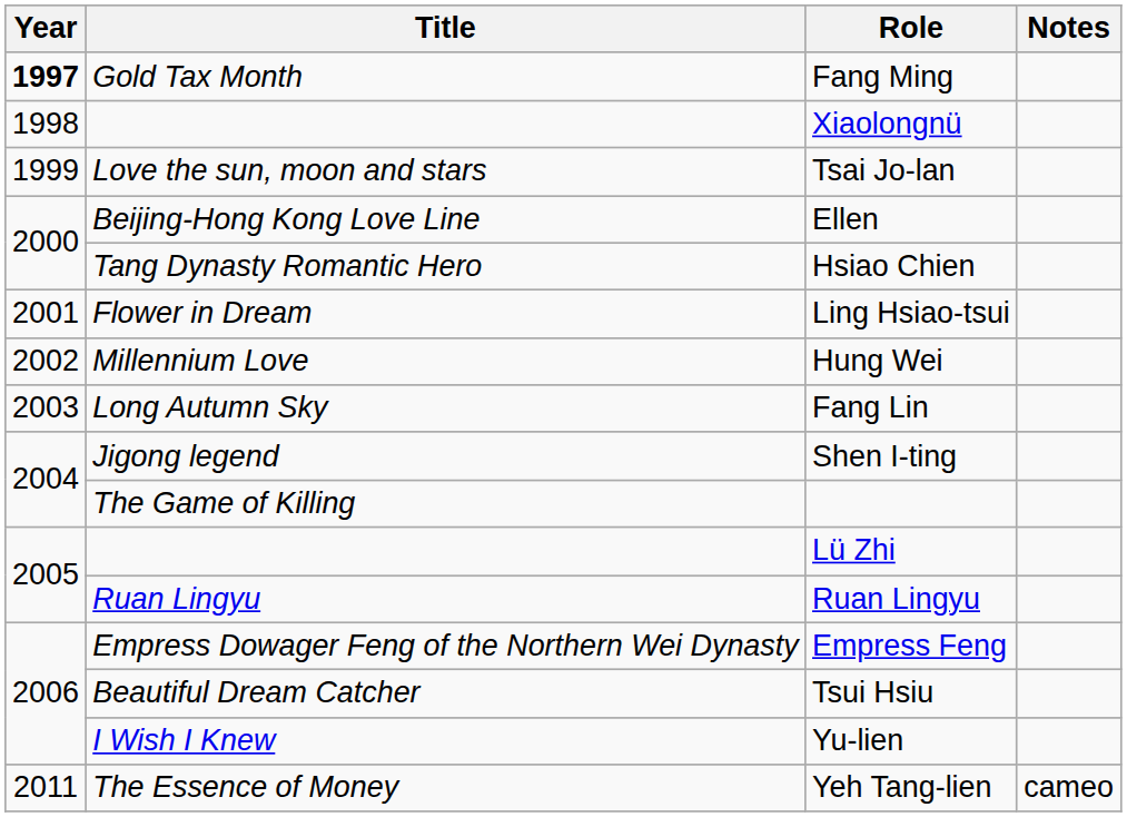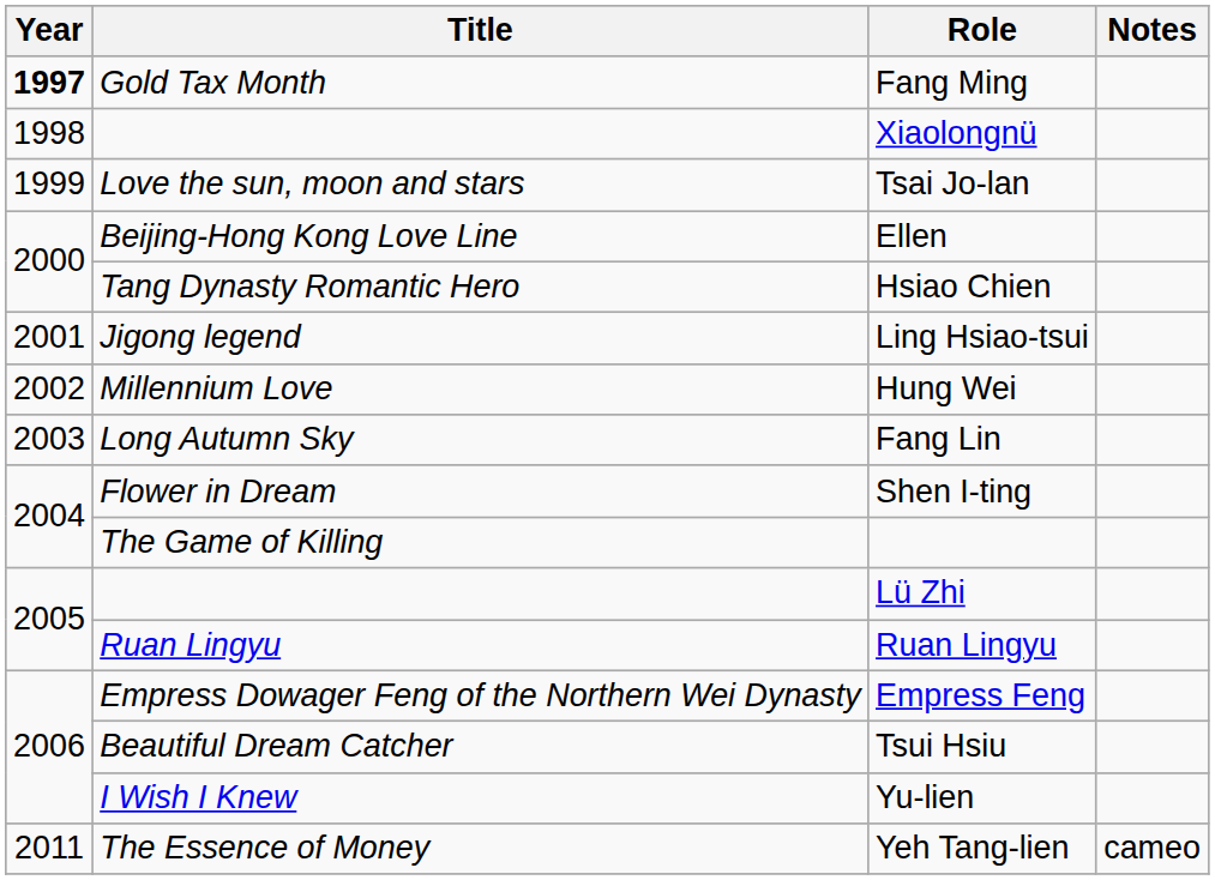Ling Hsiao-tsui | Title: Flower in Dream -> Jigong legend
Shen I-ting | Title: Jigong legend -> Flower in Dream
